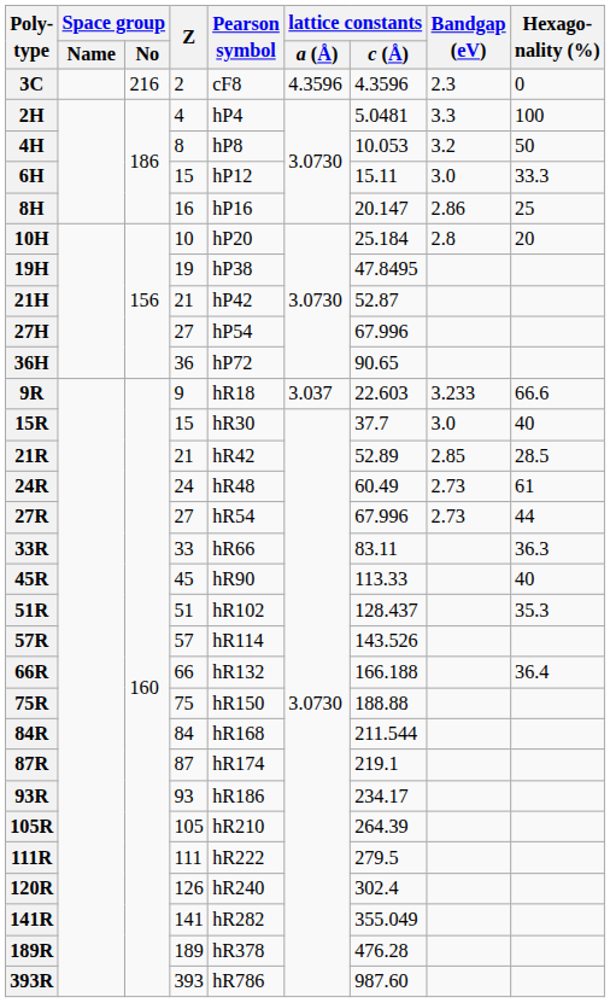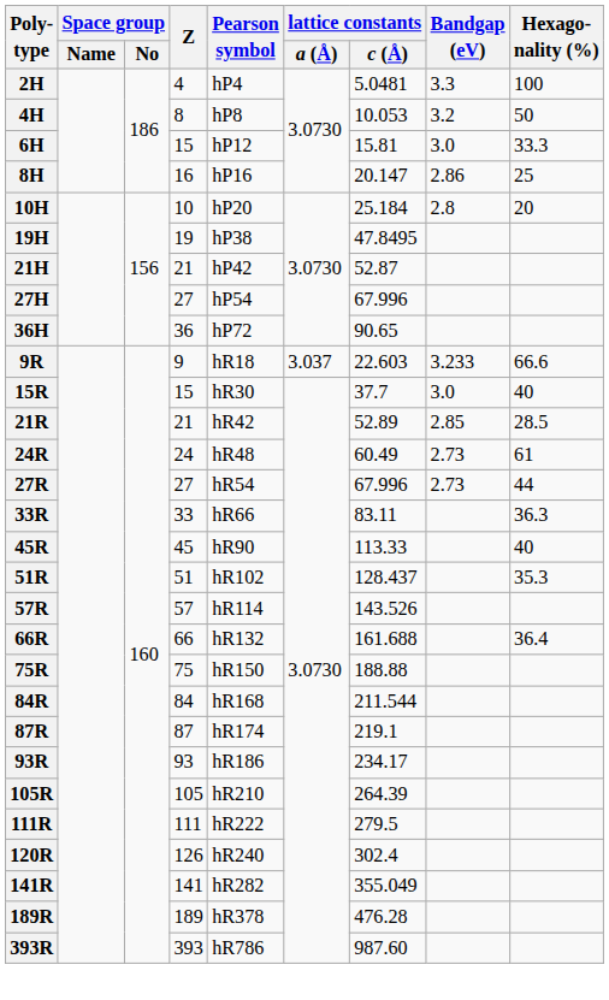- row: 3C | 216 | 2 | cF8 | 4.3596 | 4.3596 | 2.3 | 0
6H | lattice constants / c (Å): 15.11 -> 15.81
66R | lattice constants / c (Å): 166.188 -> 161.688
